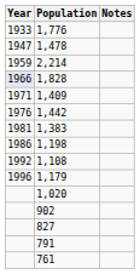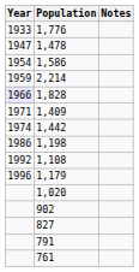+ row: 1954 | 1,586
1,442 | Year: 1976 -> 1974
- row: 1981 | 1,383
